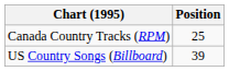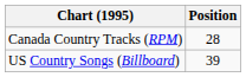Canada Country Tracks (RPM) | Position: 25 -> 28
